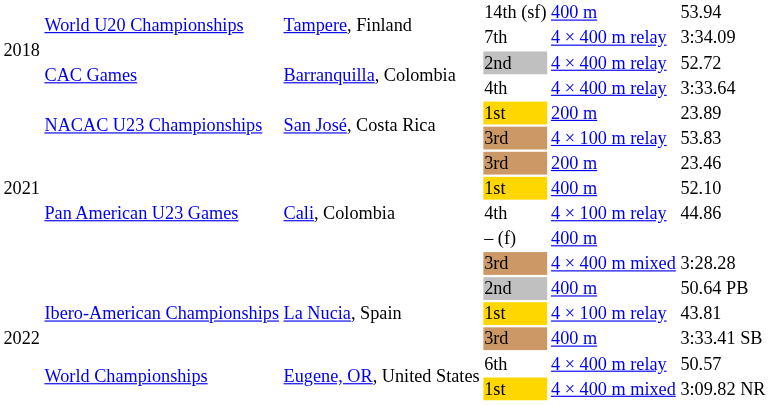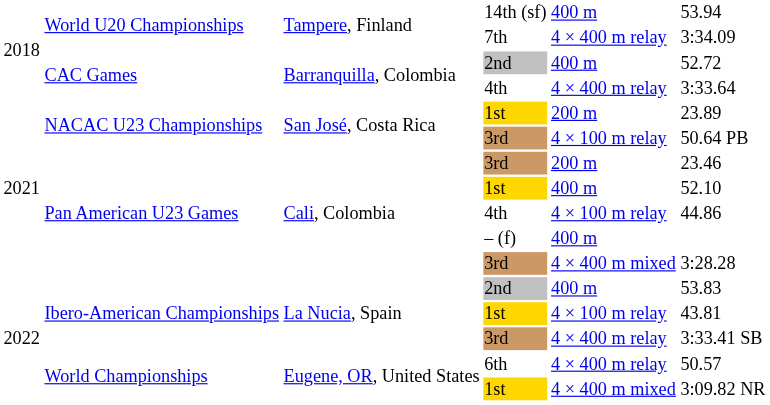CAC Games / 2nd | column 5: 4 × 400 m relay -> 400 m
NACAC U23 Championships / 3rd | column 6: 53.83 -> 50.64 PB
Ibero-American Championships / 2nd | column 6: 50.64 PB -> 53.83
Ibero-American Championships / 3rd | column 5: 400 m -> 4 × 400 m relay
